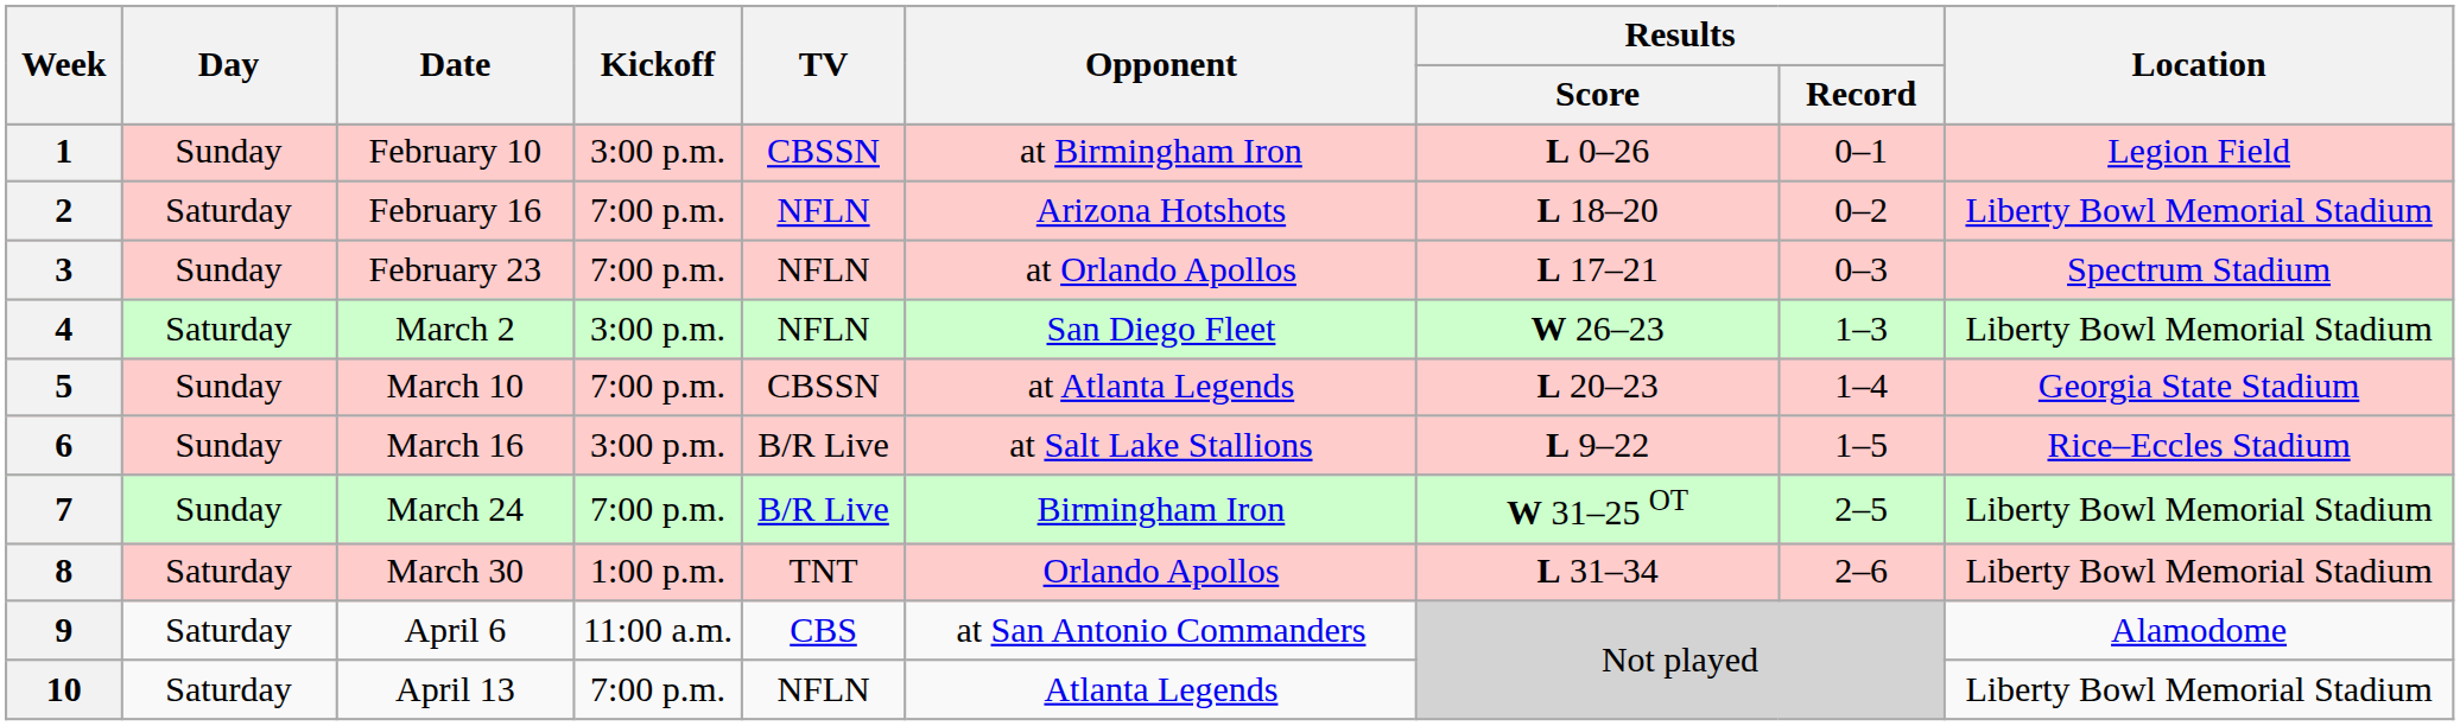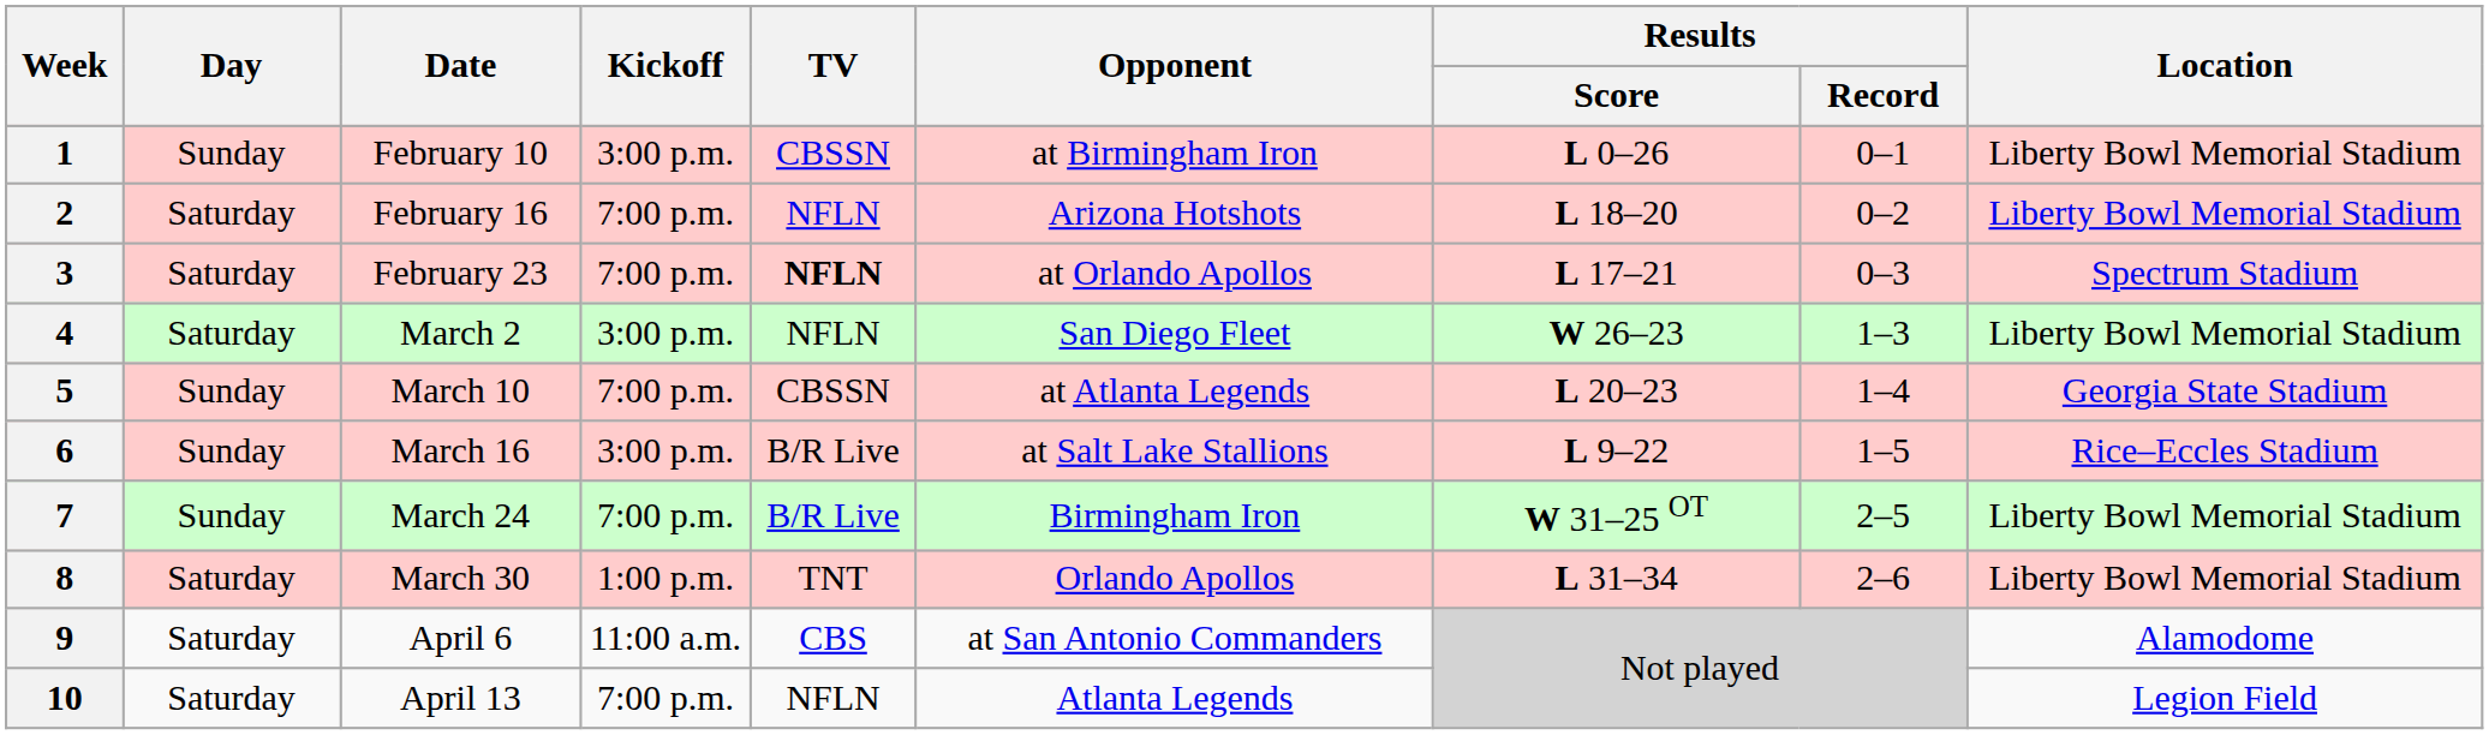1 | Location: Legion Field -> Liberty Bowl Memorial Stadium
3 | Day: Sunday -> Saturday
3 | TV: normal -> bold
10 | Location: Liberty Bowl Memorial Stadium -> Legion Field
